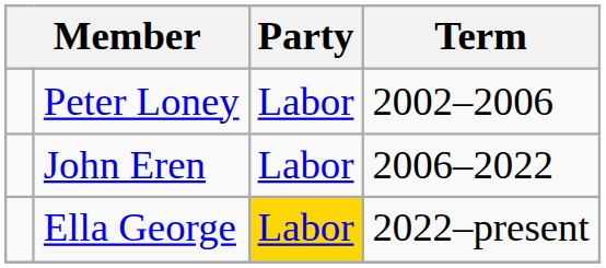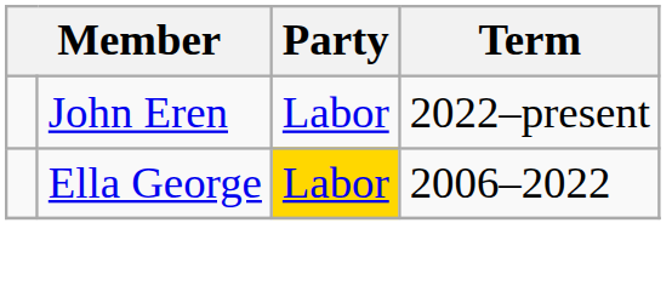- row: Peter Loney | Labor | 2002–2006
John Eren | Term: 2006–2022 -> 2022–present
Ella George | Term: 2022–present -> 2006–2022
